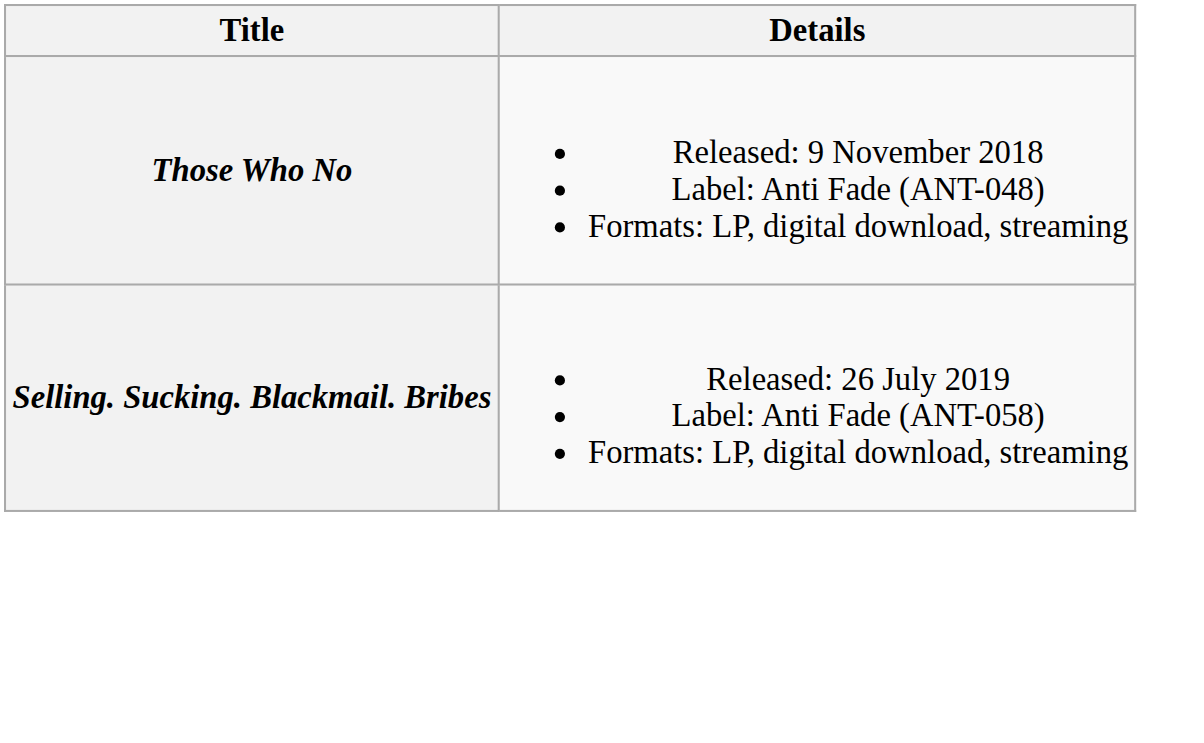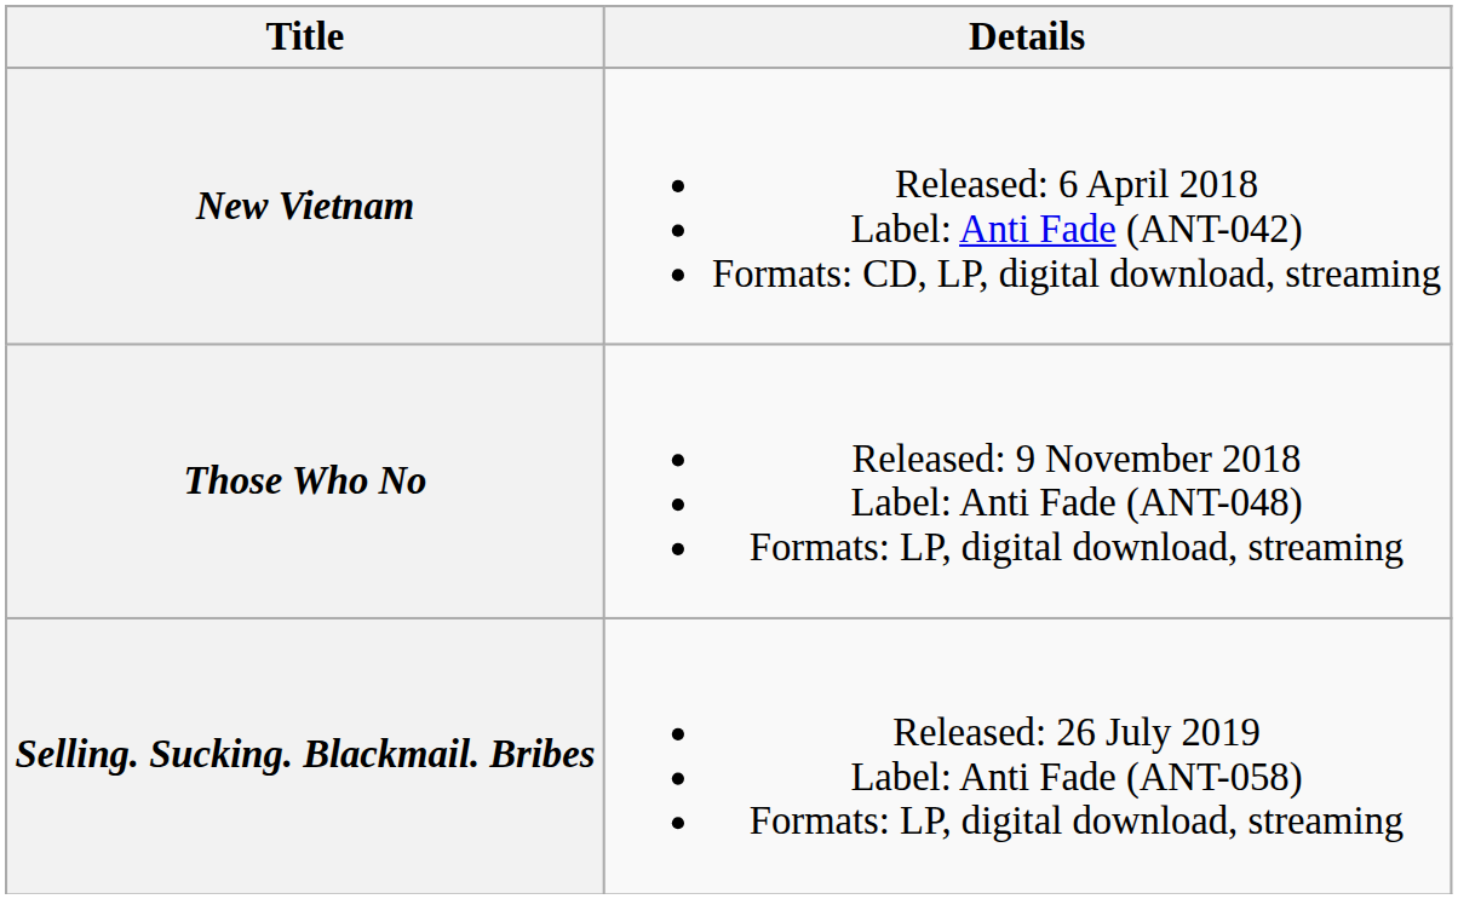+ row: New Vietnam | Released: 6 April 2018 Label: Anti Fade (ANT-042) Formats: CD, LP, digital download, streaming
